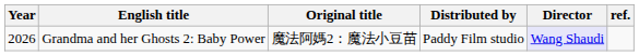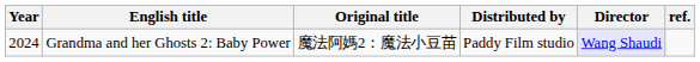Grandma and her Ghosts 2: Baby Power | Year: 2026 -> 2024
